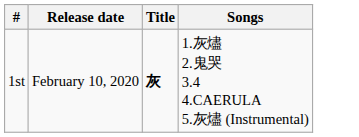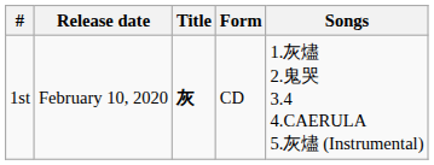+ column: Form | CD
